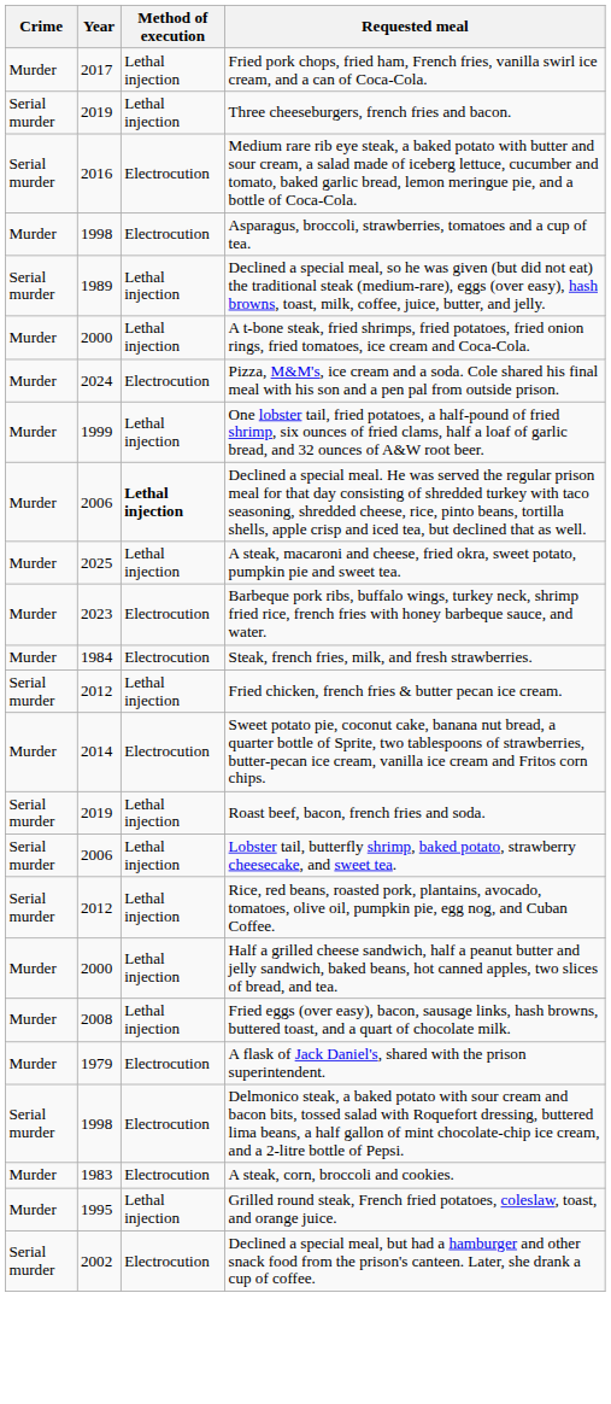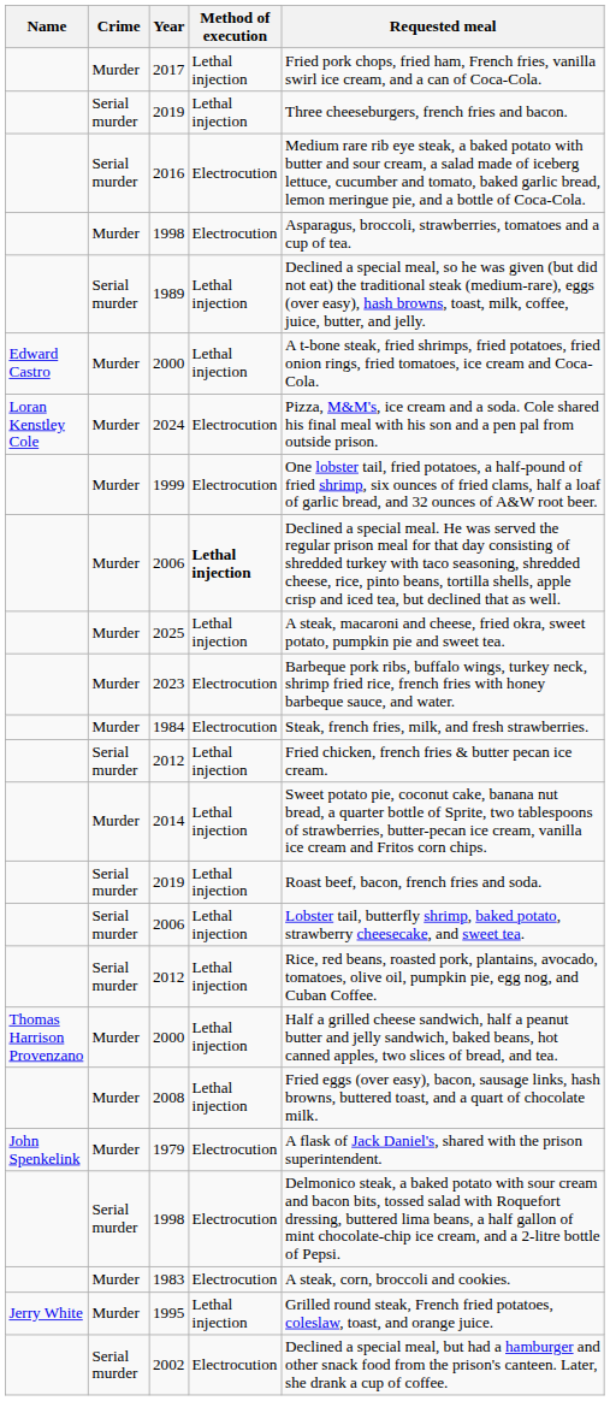+ column: Name | Edward Castro | Loran Kenstley Cole | Thomas Harrison Provenzano | John Spenkelink | Jerry White
1999 | Method of execution: Lethal injection -> Electrocution
2014 | Method of execution: Electrocution -> Lethal injection
